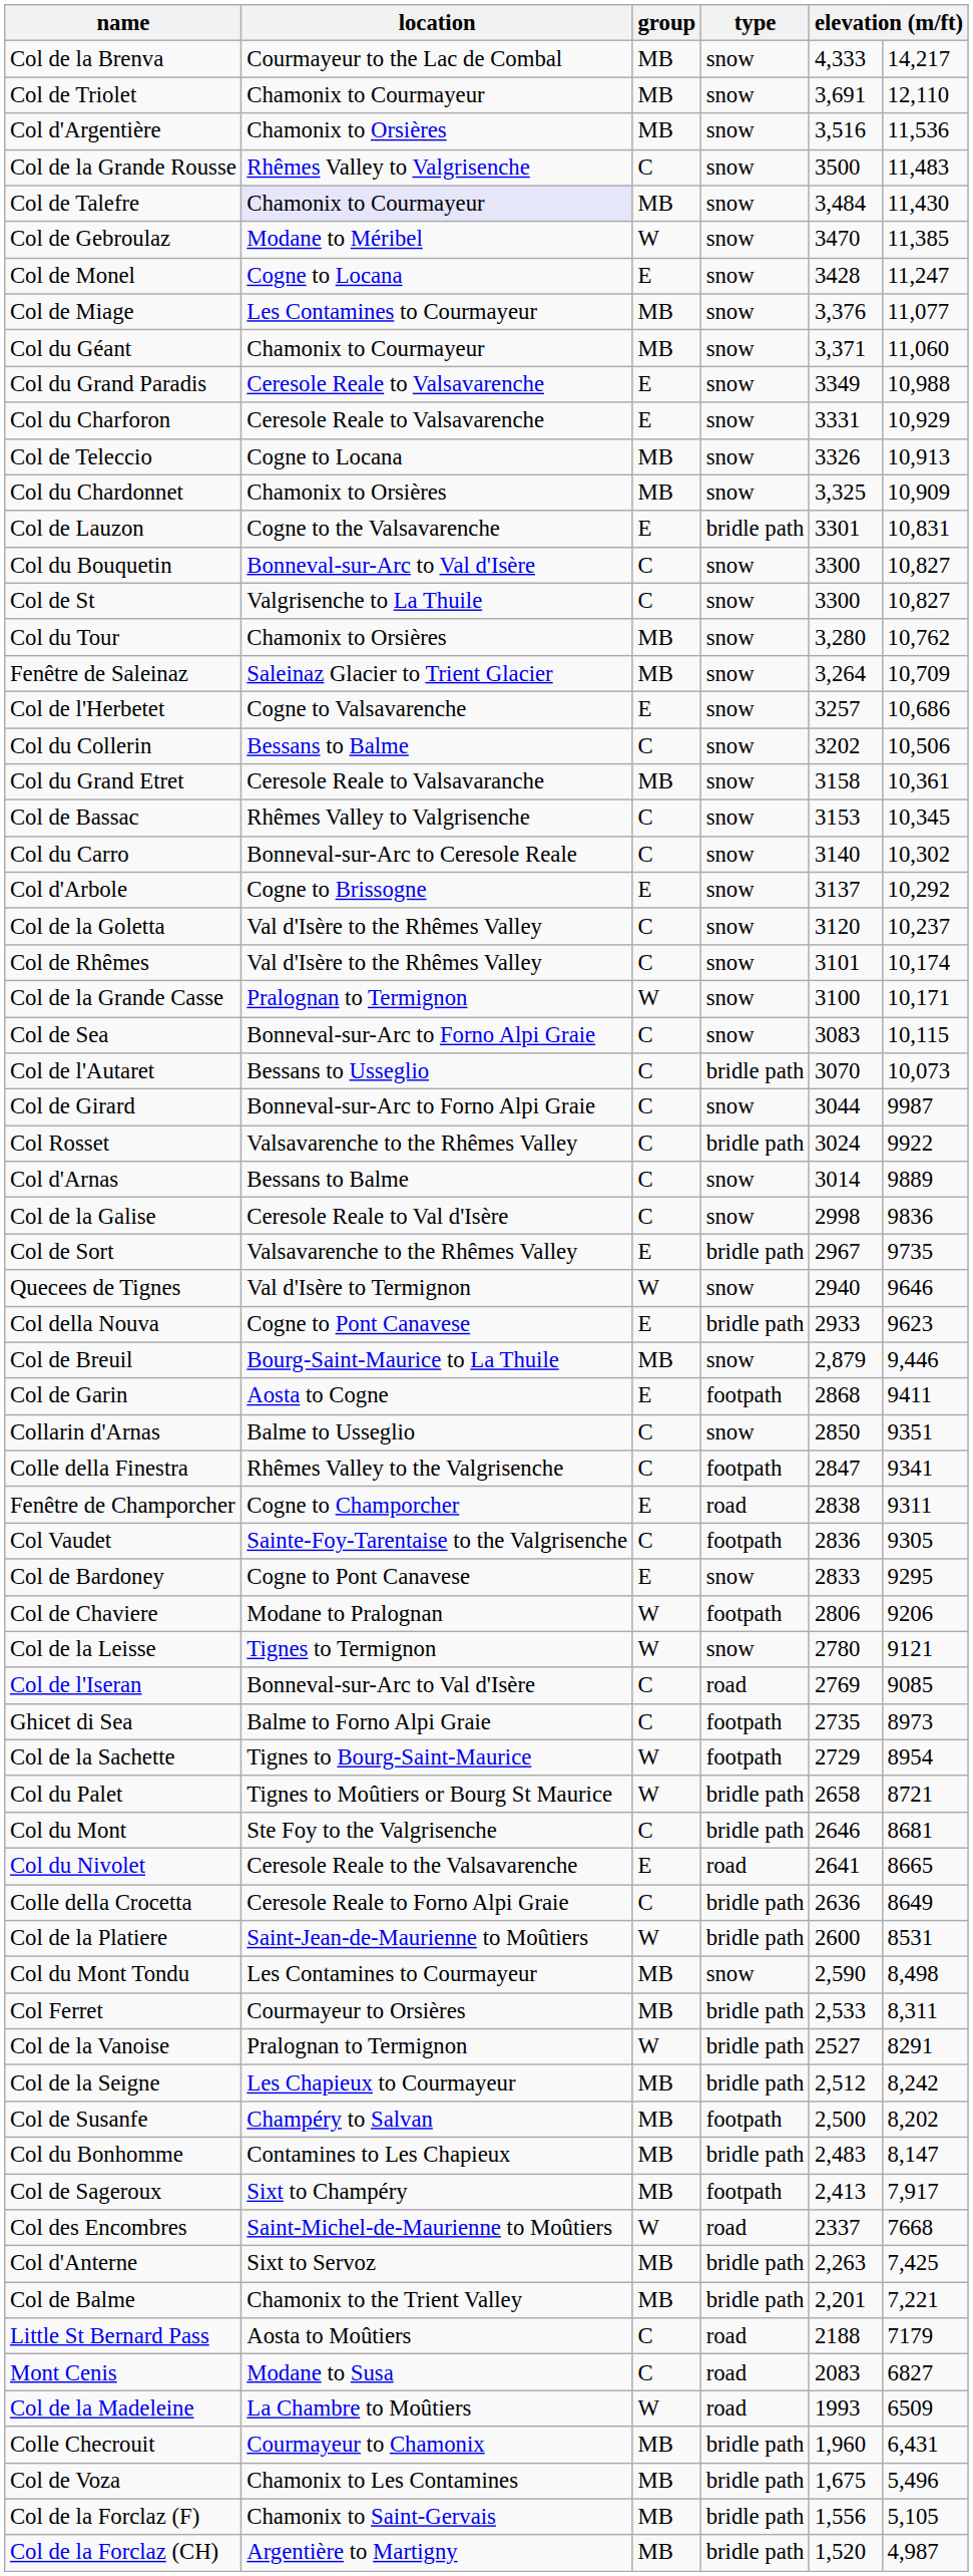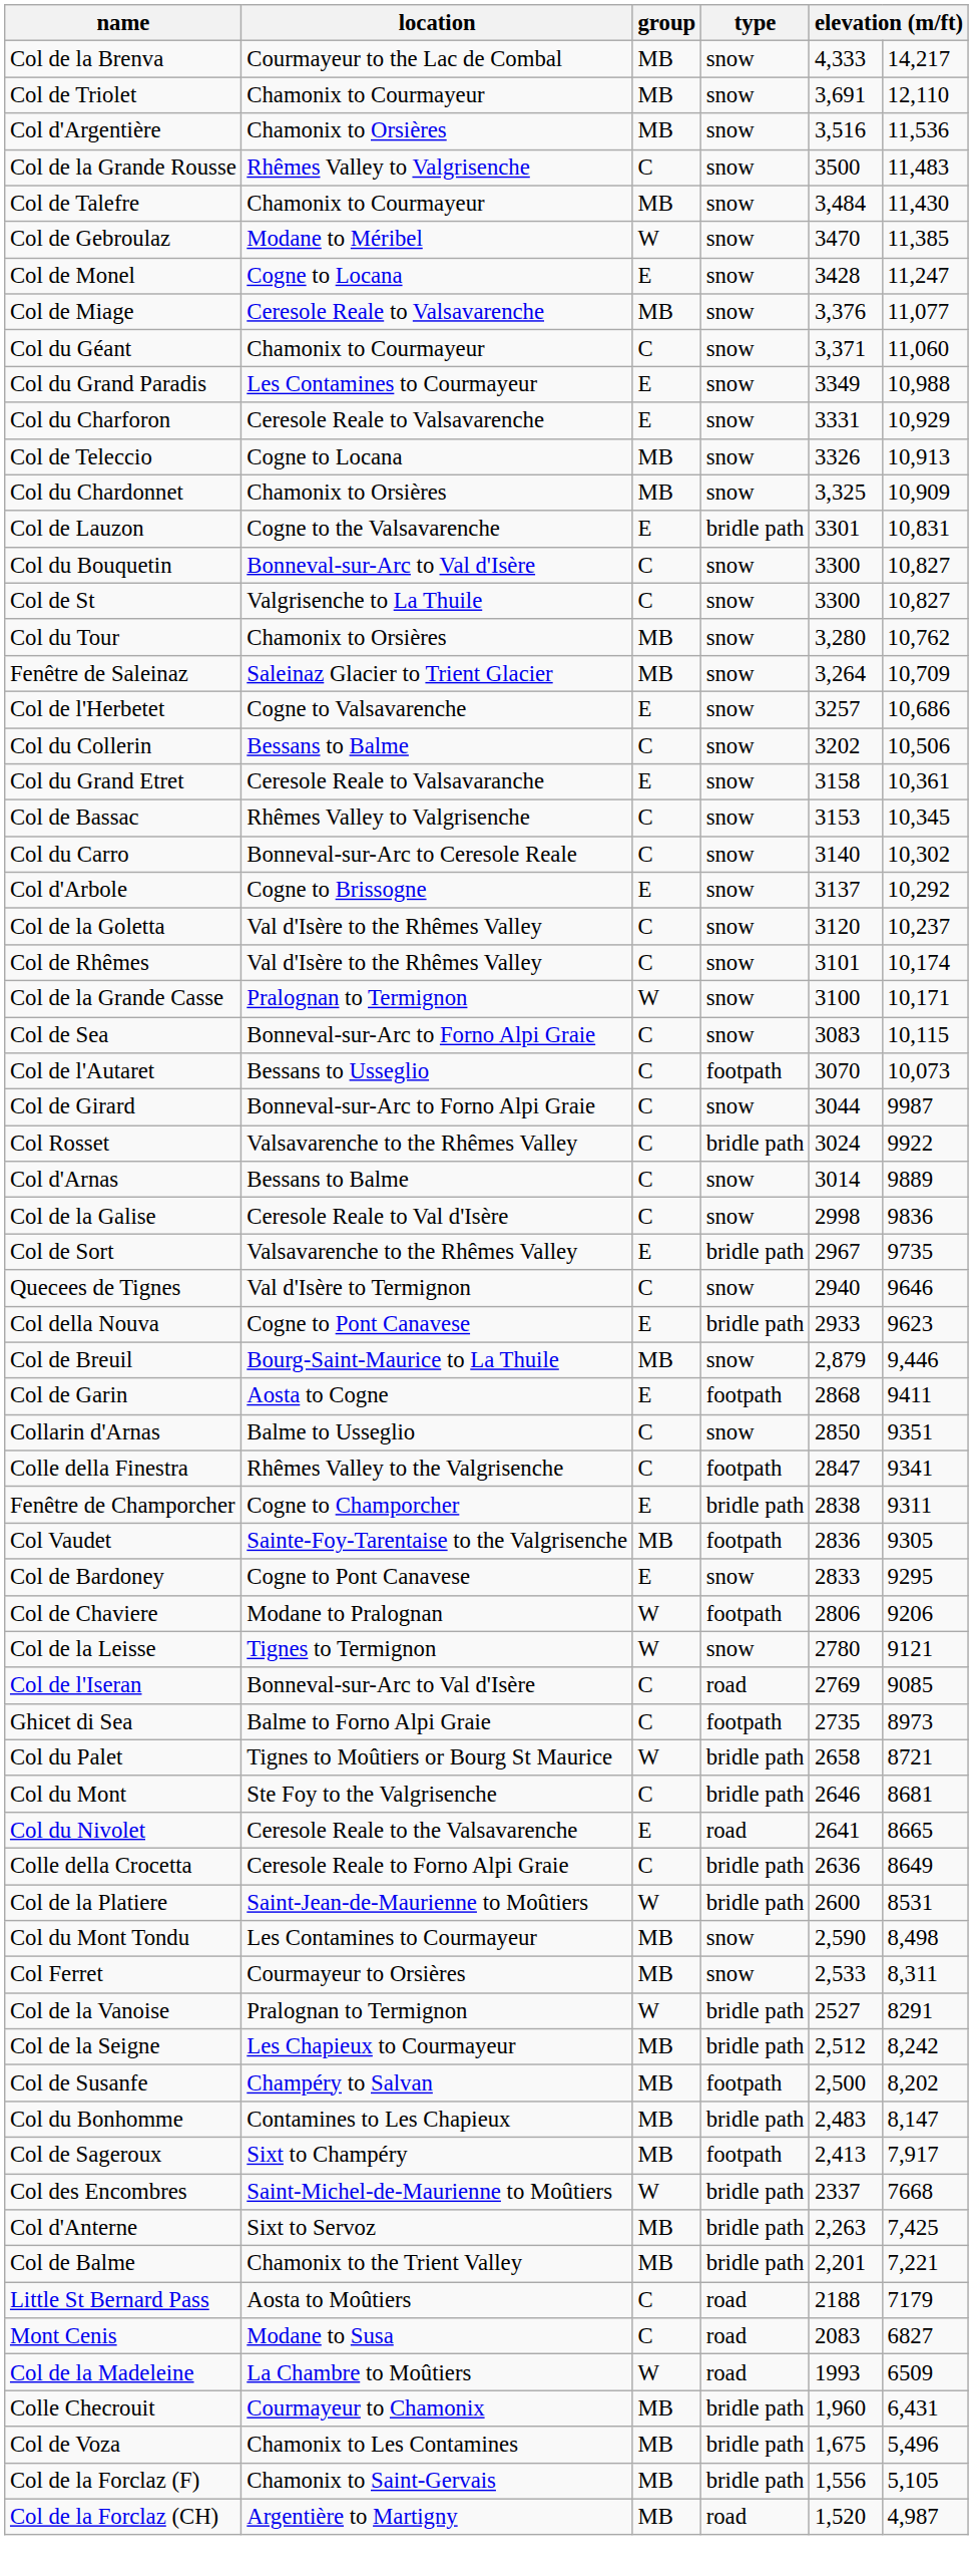Col de Talefre | location: lavender background -> no background
Col de Miage | location: Les Contamines to Courmayeur -> Ceresole Reale to Valsavarenche
Col du Géant | group: MB -> C
Col du Grand Paradis | location: Ceresole Reale to Valsavarenche -> Les Contamines to Courmayeur
Col du Grand Etret | group: MB -> E
Col de l'Autaret | type: bridle path -> footpath
Quecees de Tignes | group: W -> C
Fenêtre de Champorcher | type: road -> bridle path
Col Vaudet | group: C -> MB
- row: Col de la Sachette | Tignes to Bourg-Saint-Maurice | W | footpath | 2729 | 8954
Col Ferret | type: bridle path -> snow
Col des Encombres | type: road -> bridle path
Col de la Forclaz (CH) | type: bridle path -> road
